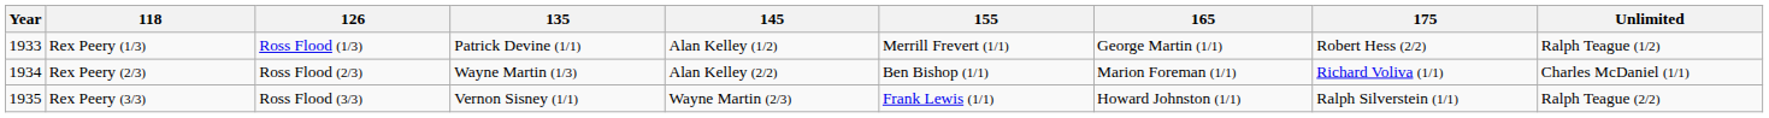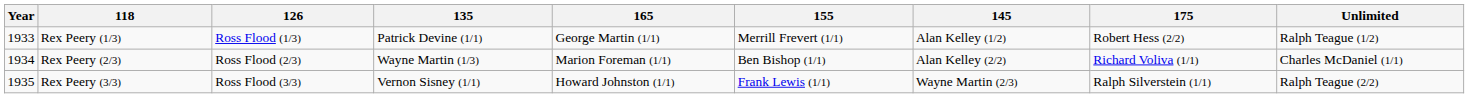columns swapped: 145 <-> 165
